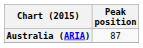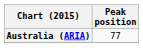Australia (ARIA) | Peak position: 87 -> 77
